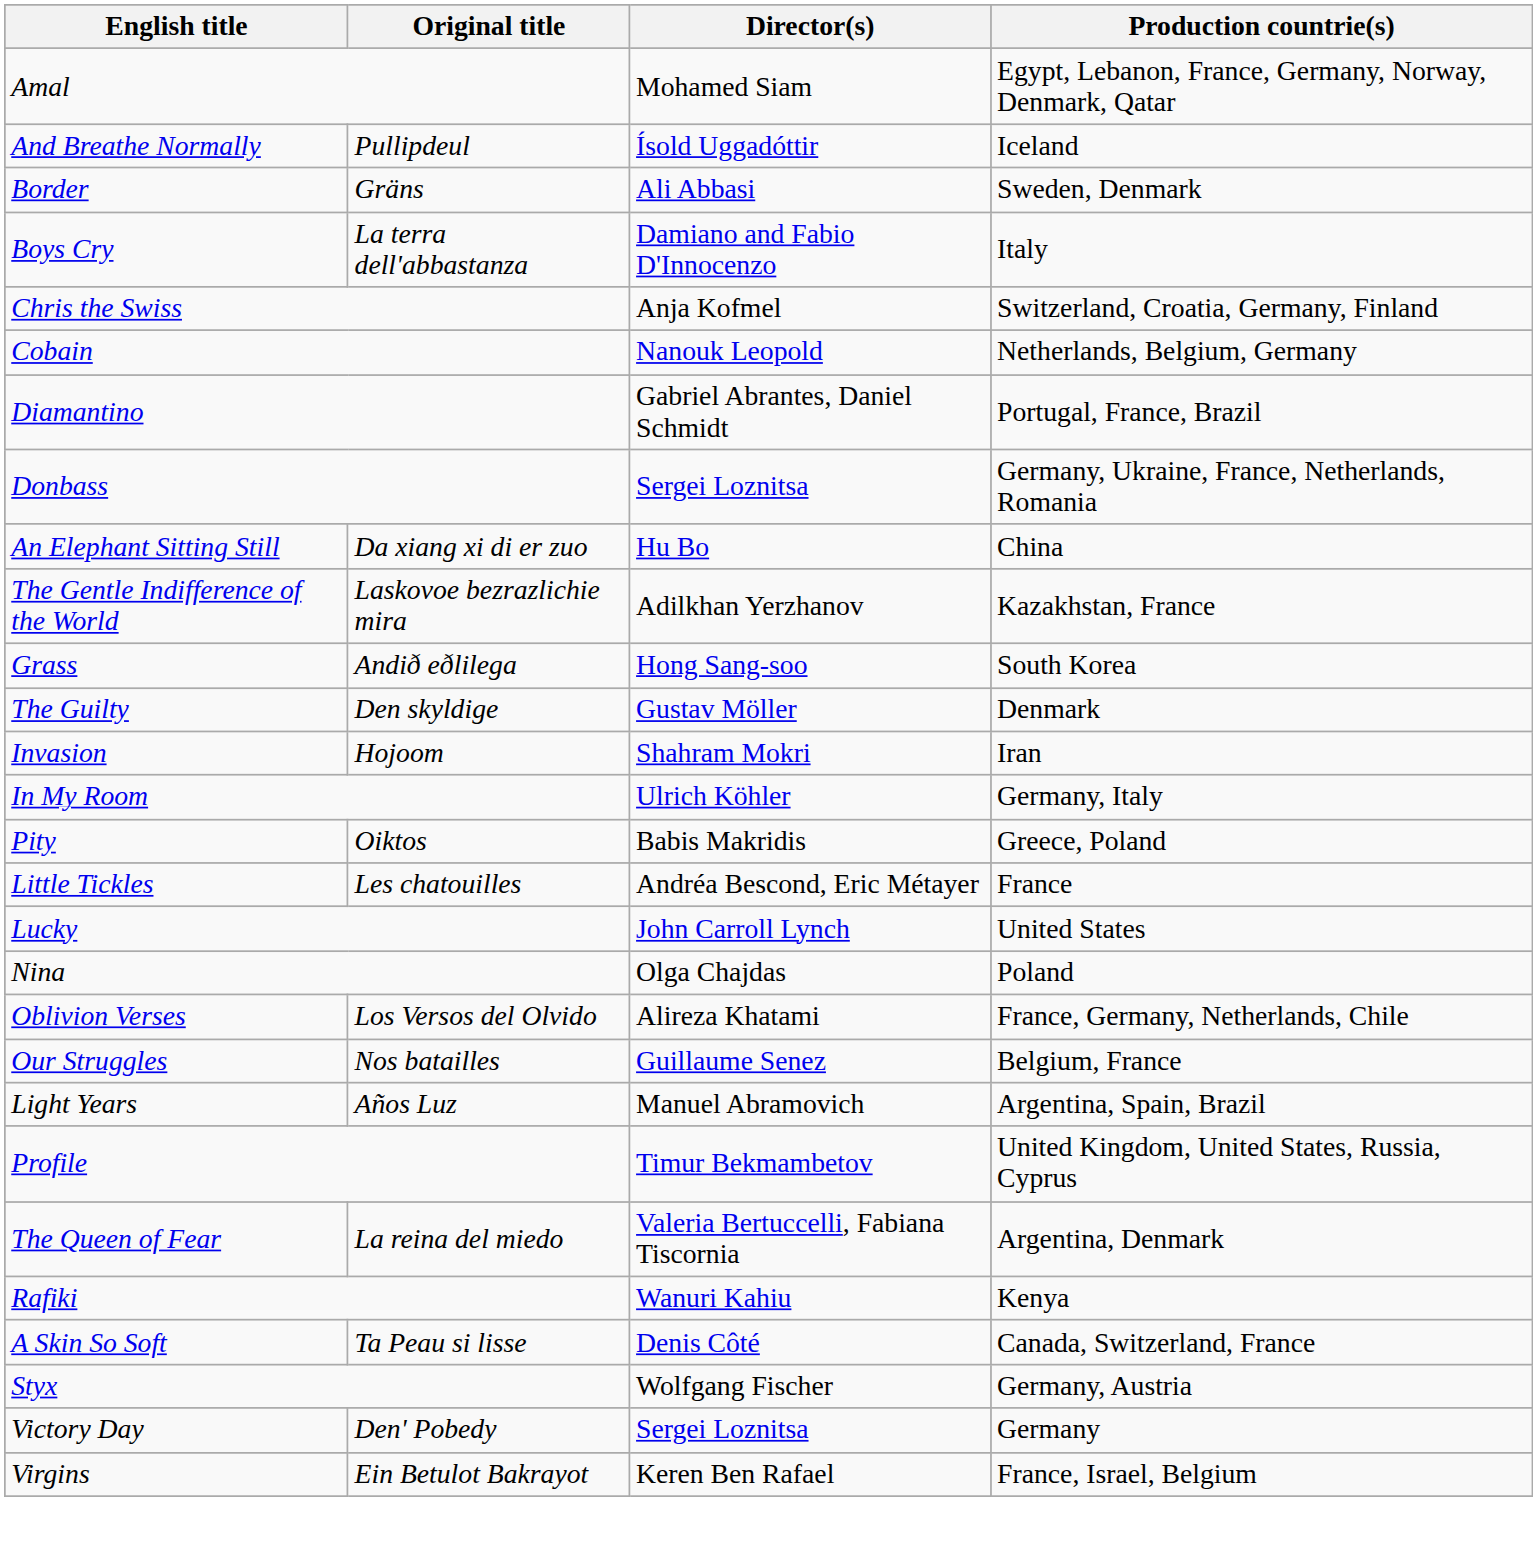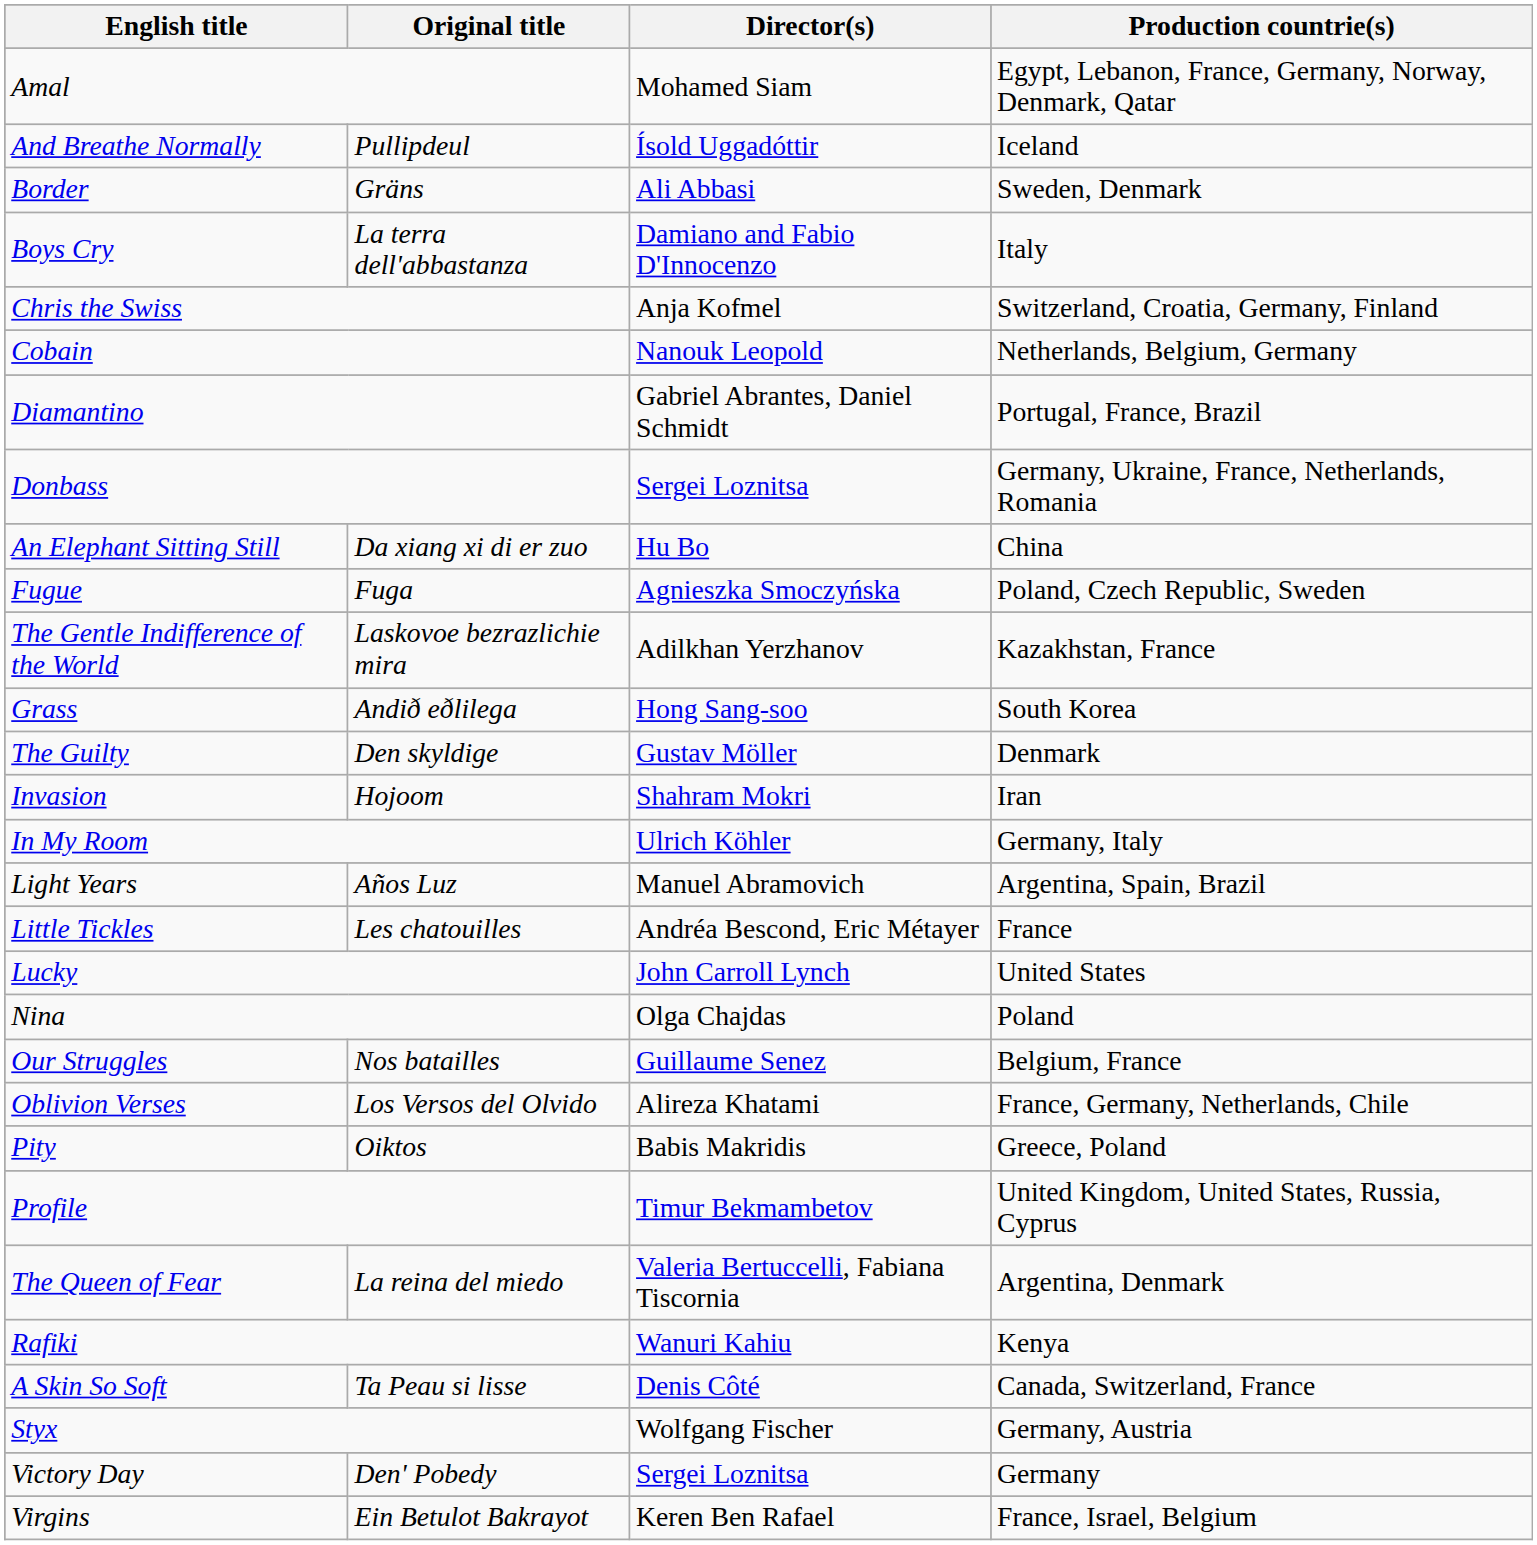+ row: Fugue | Fuga | Agnieszka Smoczyńska | Poland, Czech Republic, Sweden
rows swapped: Light Years <-> Pity
rows swapped: Oblivion Verses <-> Our Struggles
